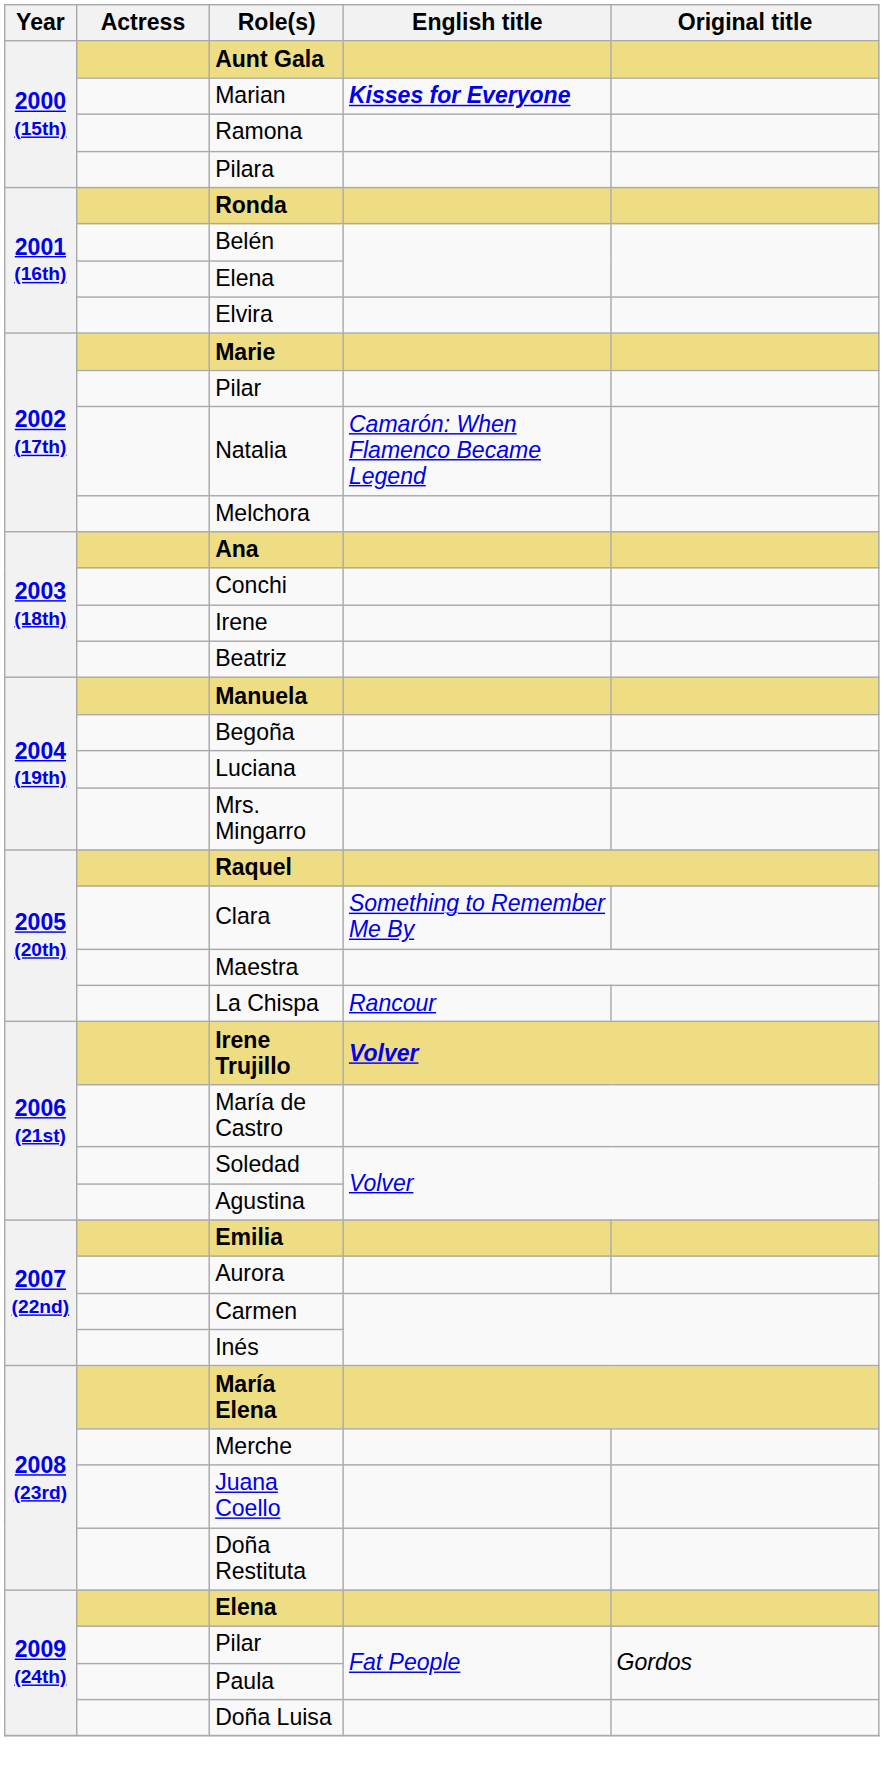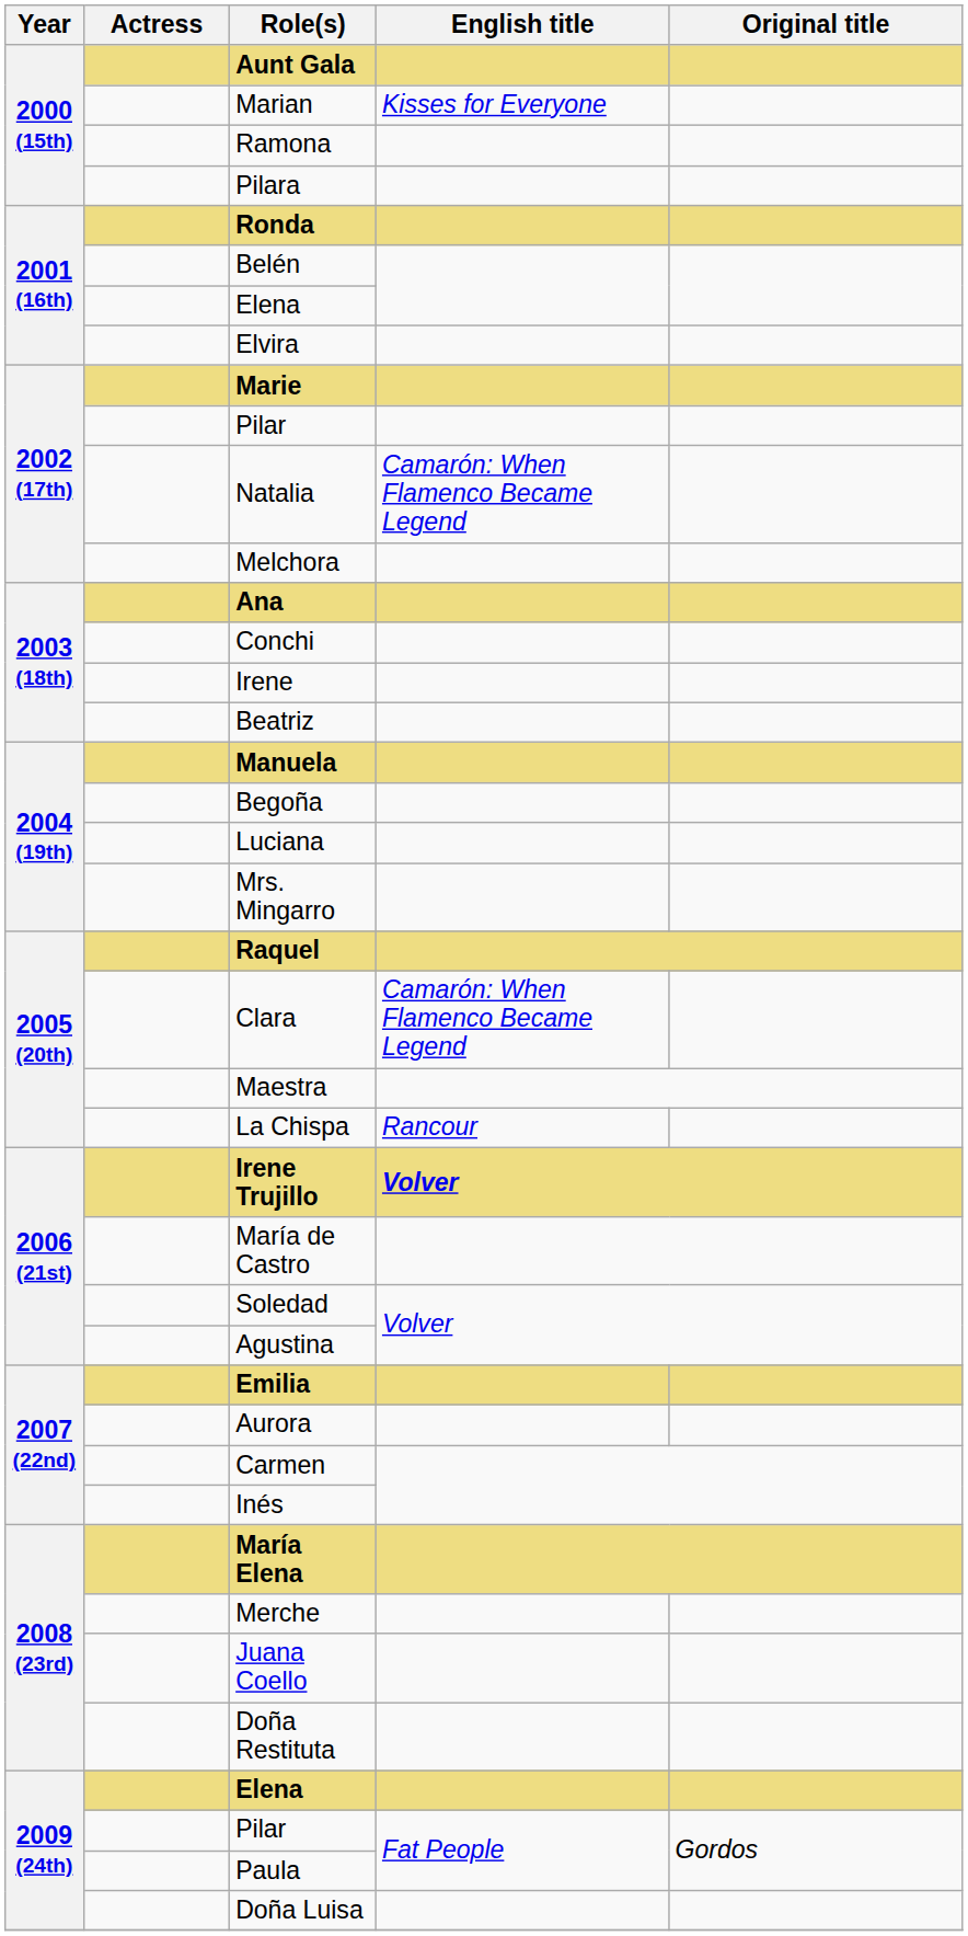Marian | English title: bold -> normal
Clara | English title: Something to Remember Me By -> Camarón: When Flamenco Became Legend
